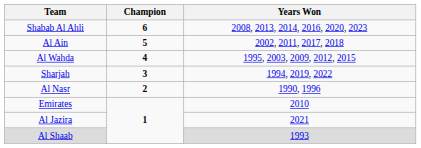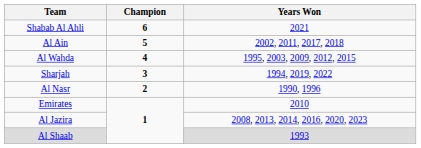Shabab Al Ahli | Years Won: 2008, 2013, 2014, 2016, 2020, 2023 -> 2021
Al Jazira | Years Won: 2021 -> 2008, 2013, 2014, 2016, 2020, 2023
